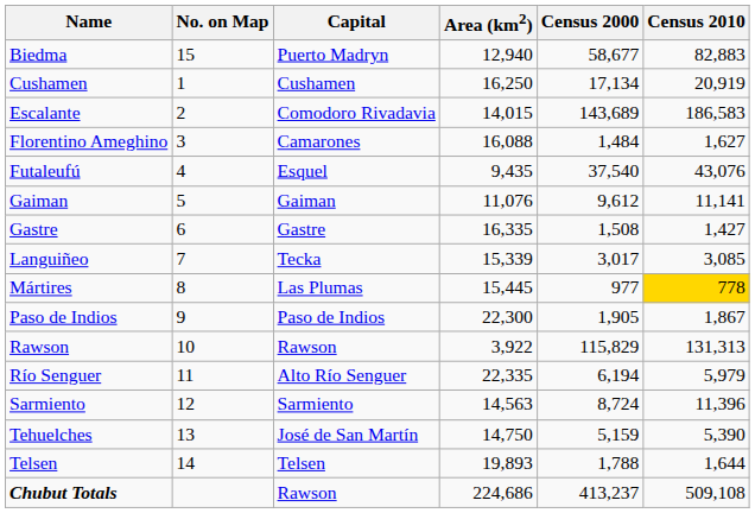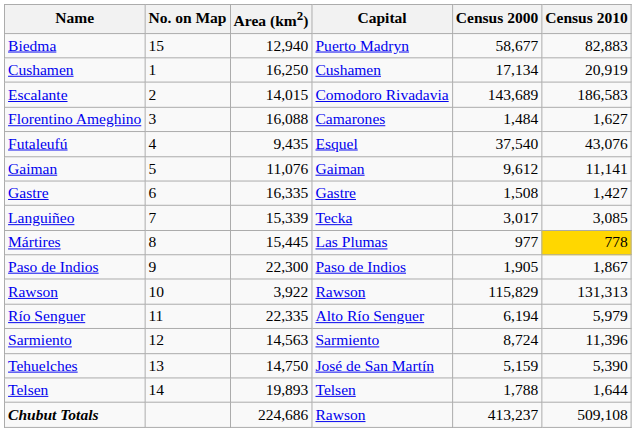columns swapped: Capital <-> Area (km2)
